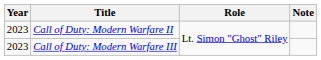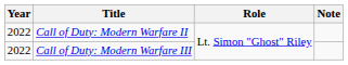Call of Duty: Modern Warfare II | Year: 2023 -> 2022
Call of Duty: Modern Warfare III | Year: 2023 -> 2022
